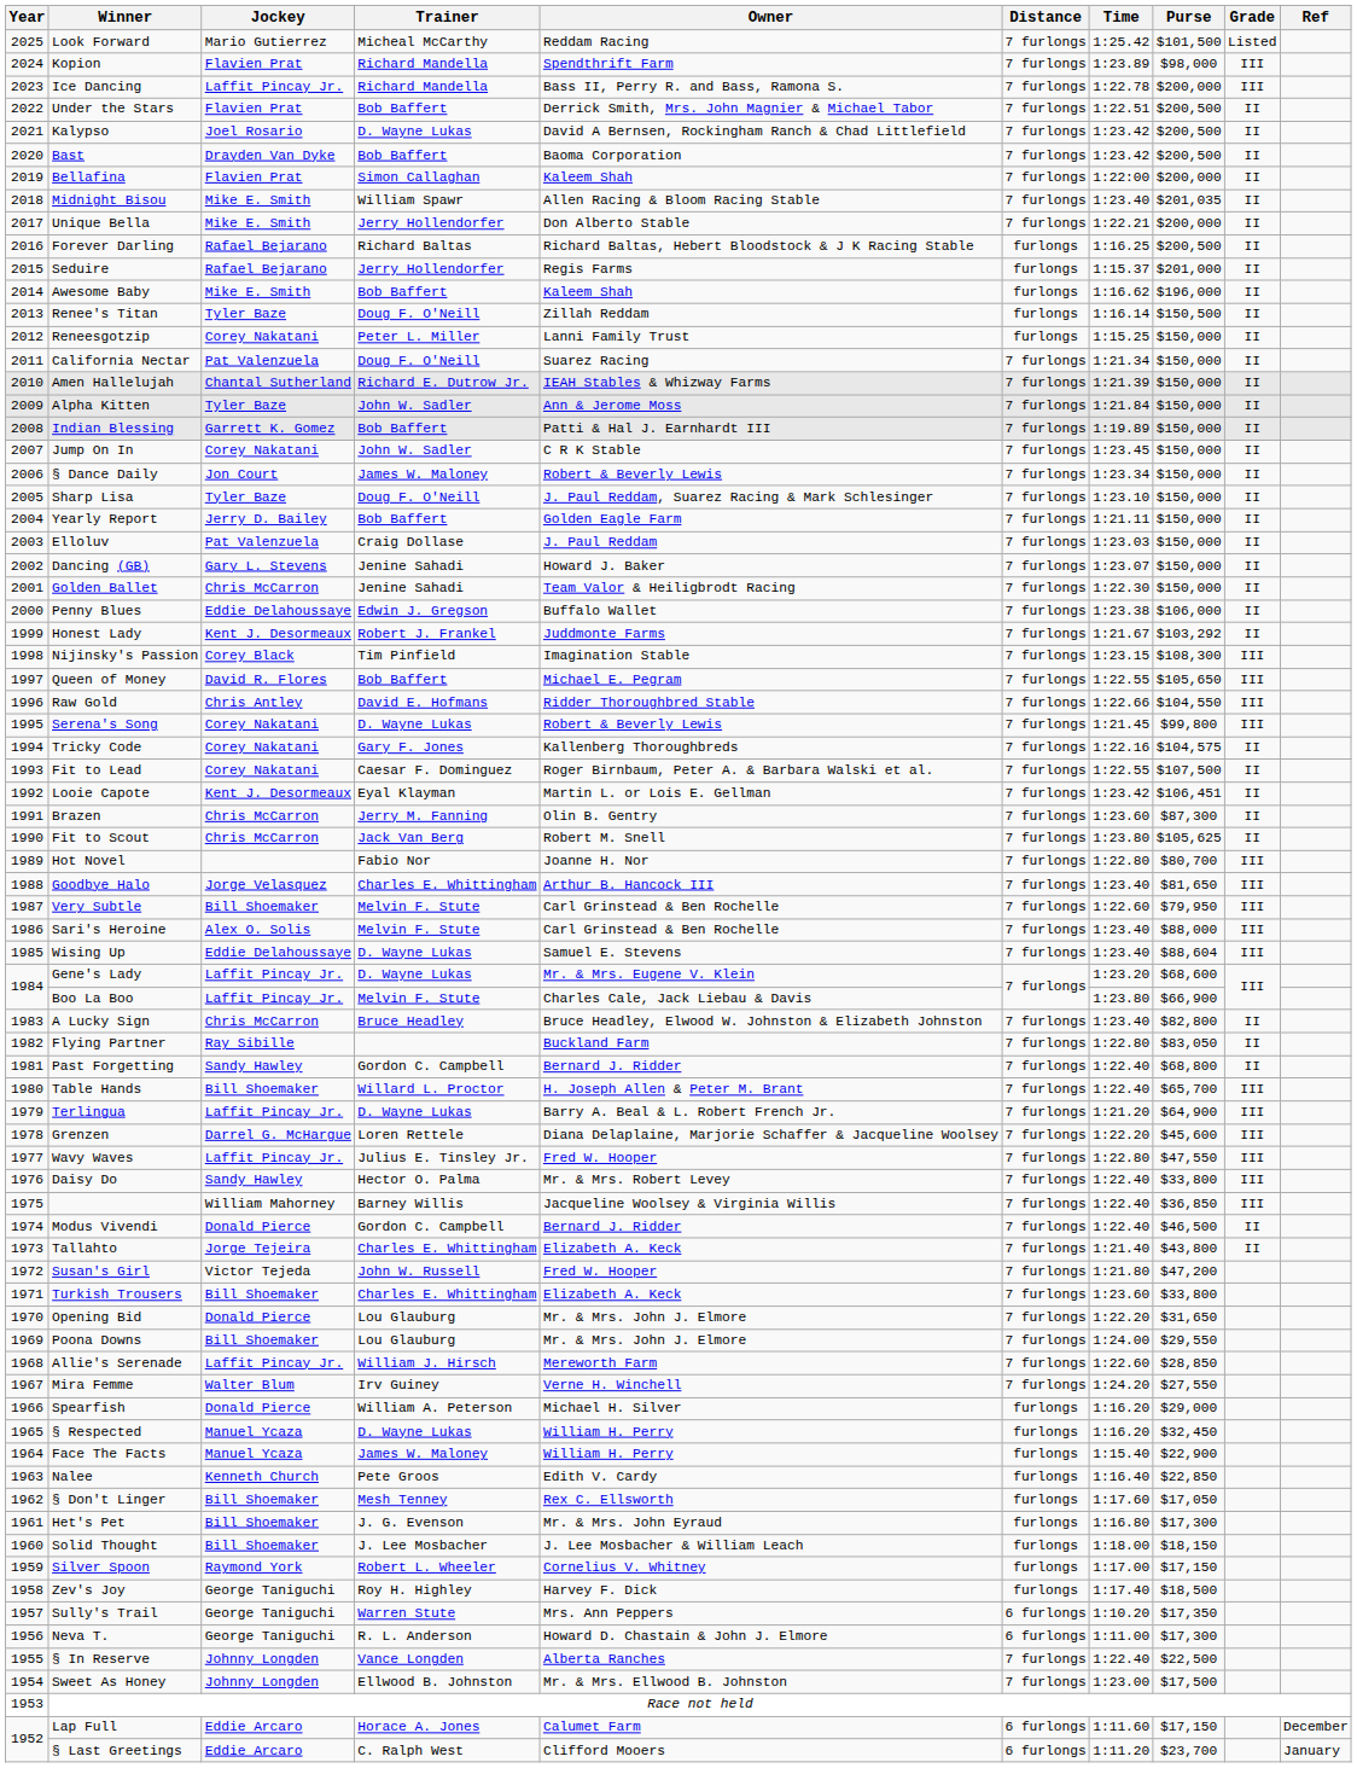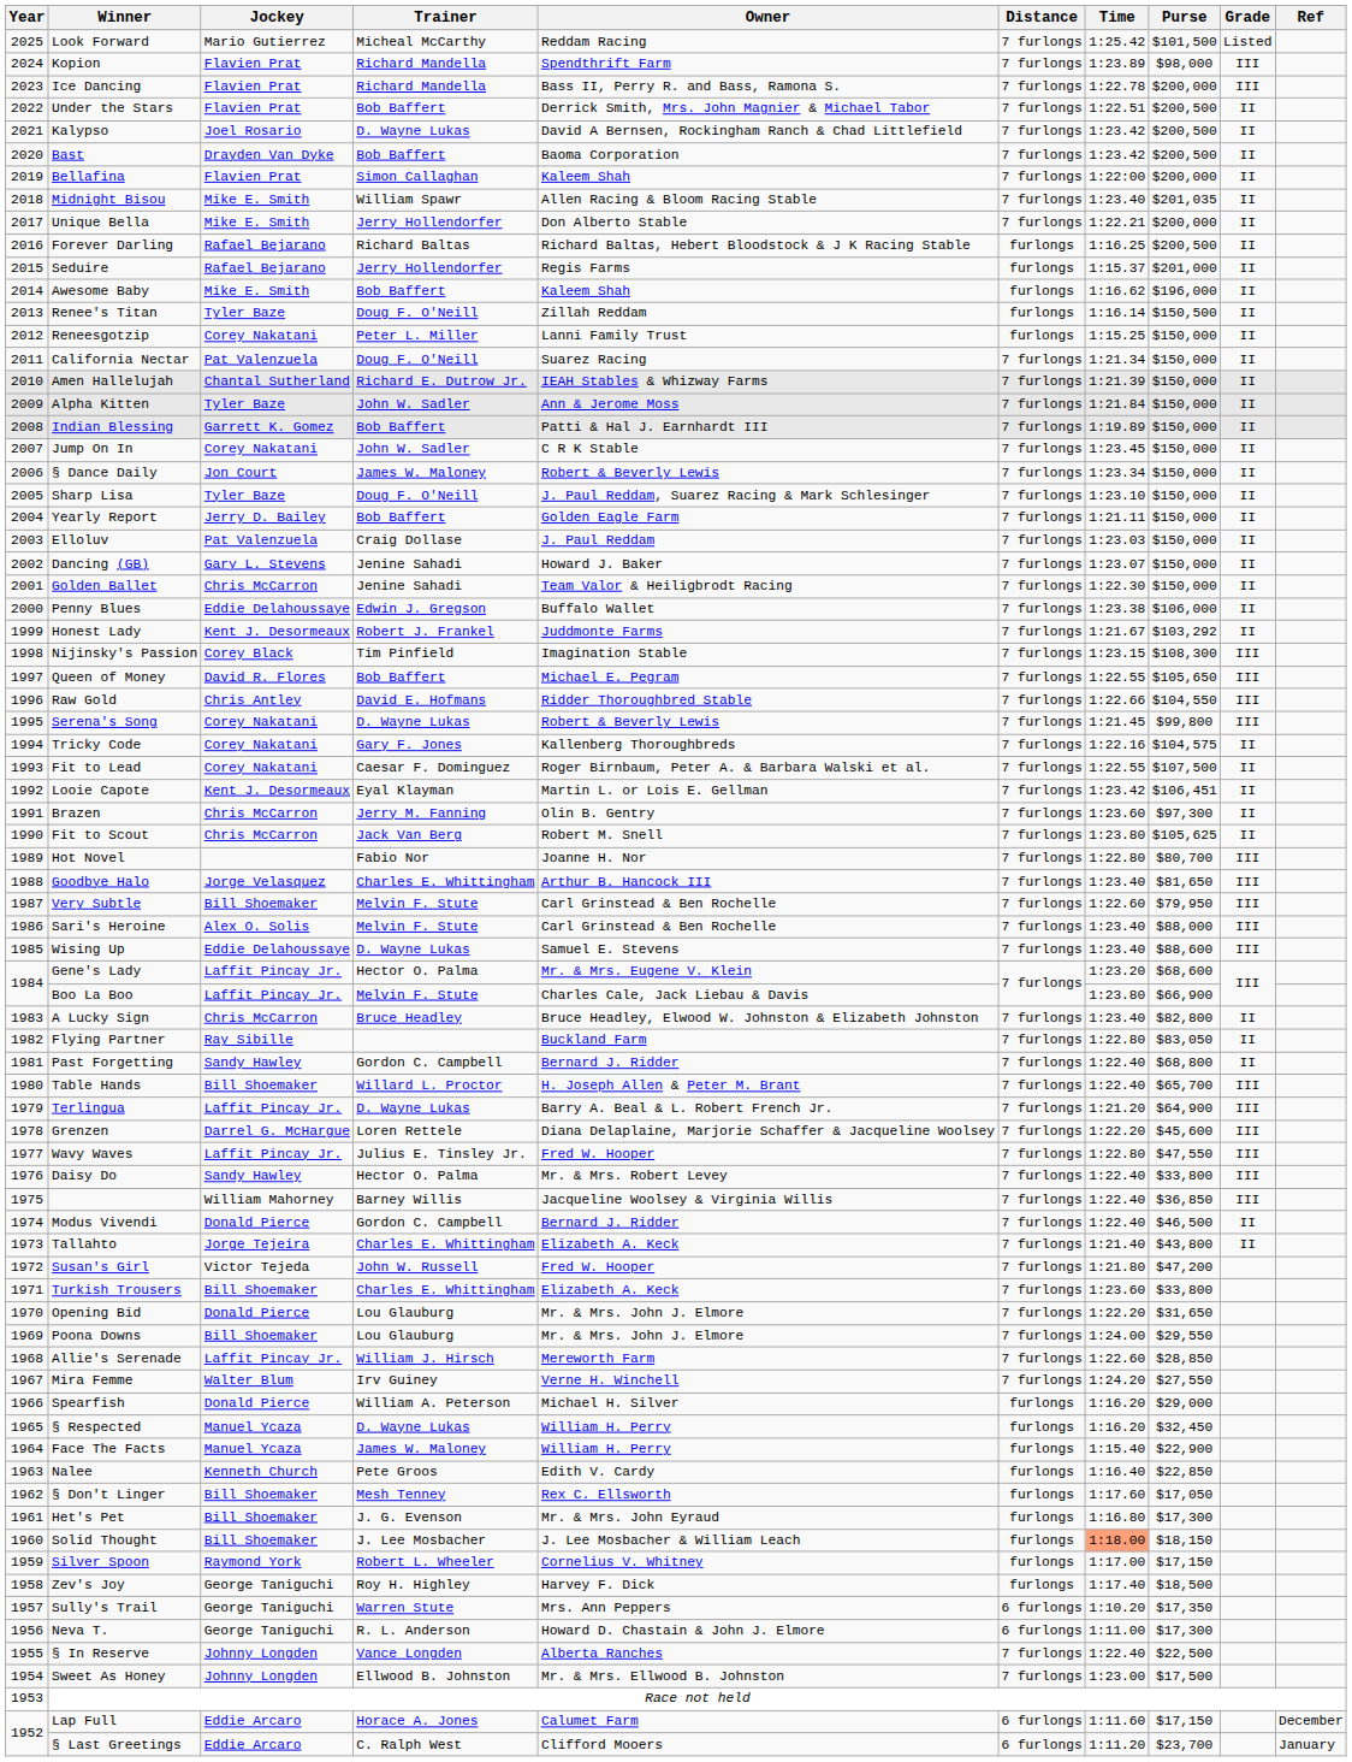Ice Dancing | Jockey: Laffit Pincay Jr. -> Flavien Prat
Brazen | Purse: $87,300 -> $97,300
Wising Up | Purse: $88,604 -> $88,600
Gene's Lady | Trainer: D. Wayne Lukas -> Hector O. Palma
Solid Thought | Time: no background -> lightsalmon background
